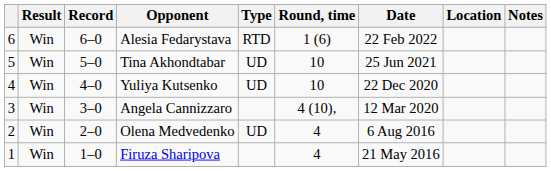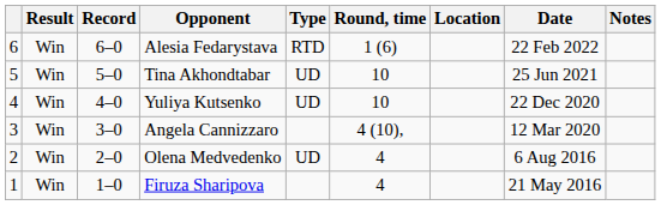columns swapped: Date <-> Location
